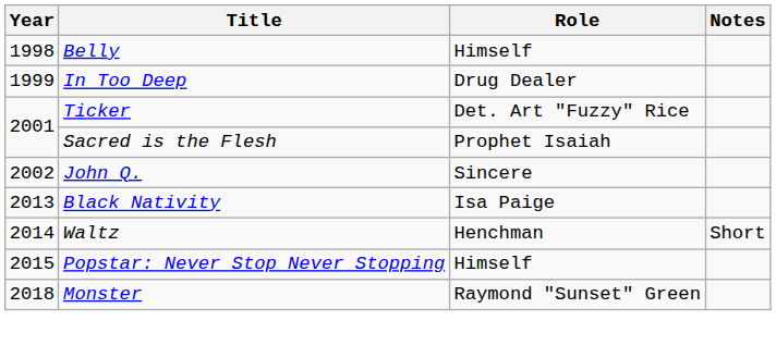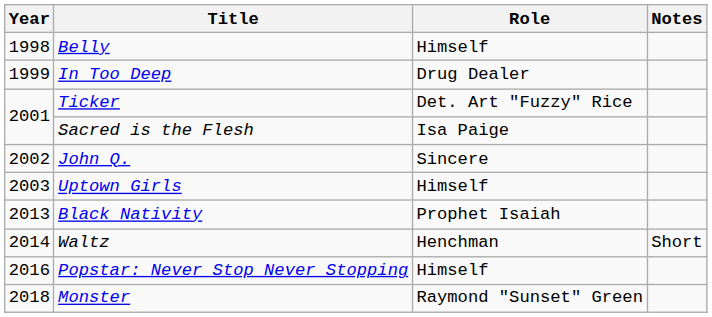Sacred is the Flesh | Role: Prophet Isaiah -> Isa Paige
+ row: 2003 | Uptown Girls | Himself
Black Nativity | Role: Isa Paige -> Prophet Isaiah
Popstar: Never Stop Never Stopping | Year: 2015 -> 2016
